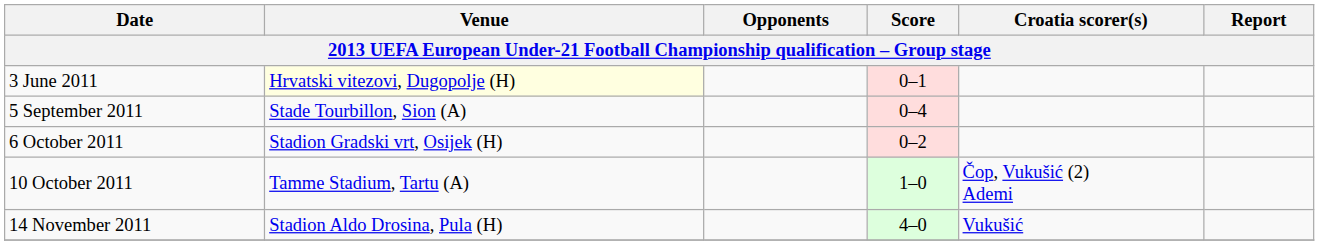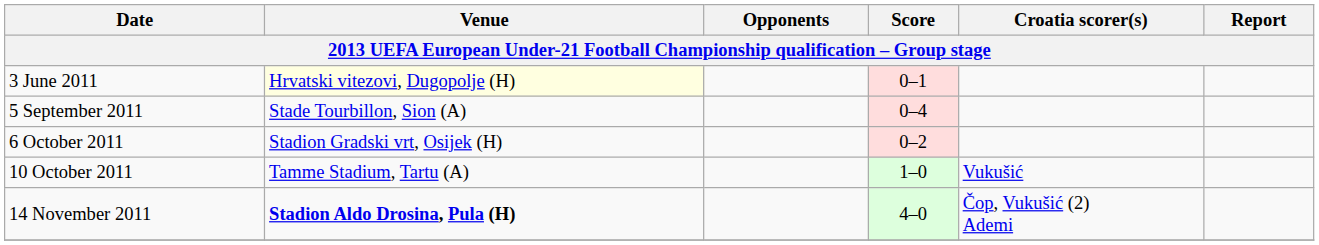10 October 2011 | Croatia scorer(s): Čop, Vukušić (2) Ademi -> Vukušić
14 November 2011 | Venue: normal -> bold
14 November 2011 | Croatia scorer(s): Vukušić -> Čop, Vukušić (2) Ademi
